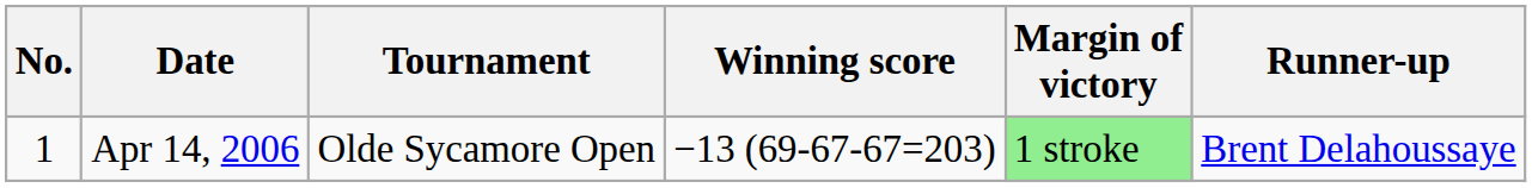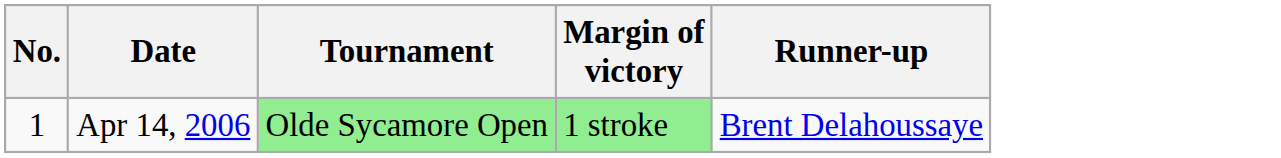- column: Winning score | −13 (69-67-67=203)
Apr 14, 2006 | Tournament: no background -> lightgreen background
